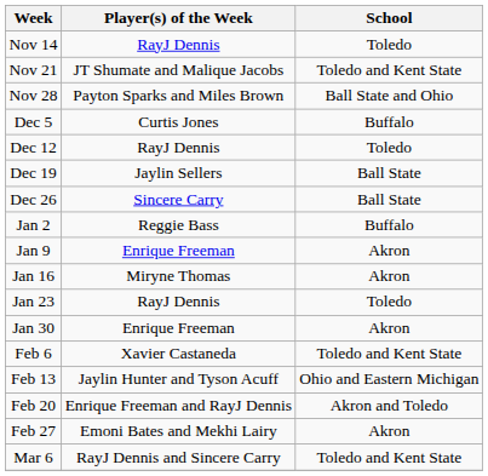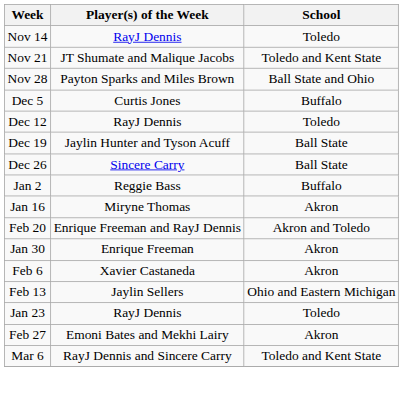Dec 19 | Player(s) of the Week: Jaylin Sellers -> Jaylin Hunter and Tyson Acuff
- row: Jan 9 | Enrique Freeman | Akron
rows swapped: Jan 23 <-> Feb 20
Feb 6 | School: Toledo and Kent State -> Akron
Feb 13 | Player(s) of the Week: Jaylin Hunter and Tyson Acuff -> Jaylin Sellers
